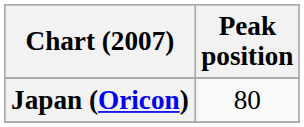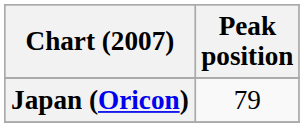Japan (Oricon) | Peak position: 80 -> 79
